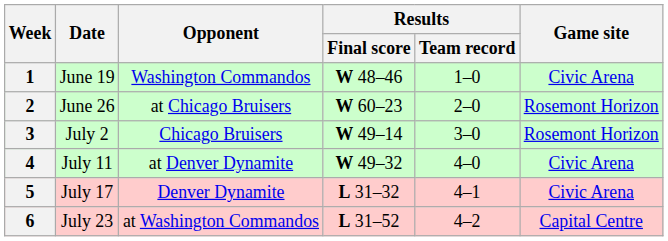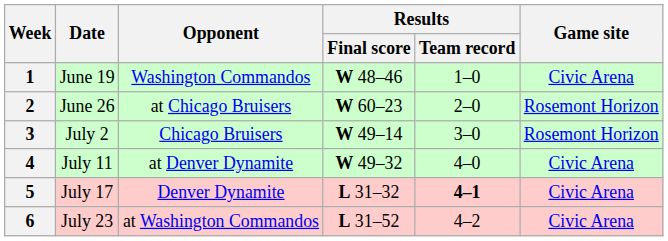5 | Results / Team record: normal -> bold
6 | Game site: Capital Centre -> Civic Arena
